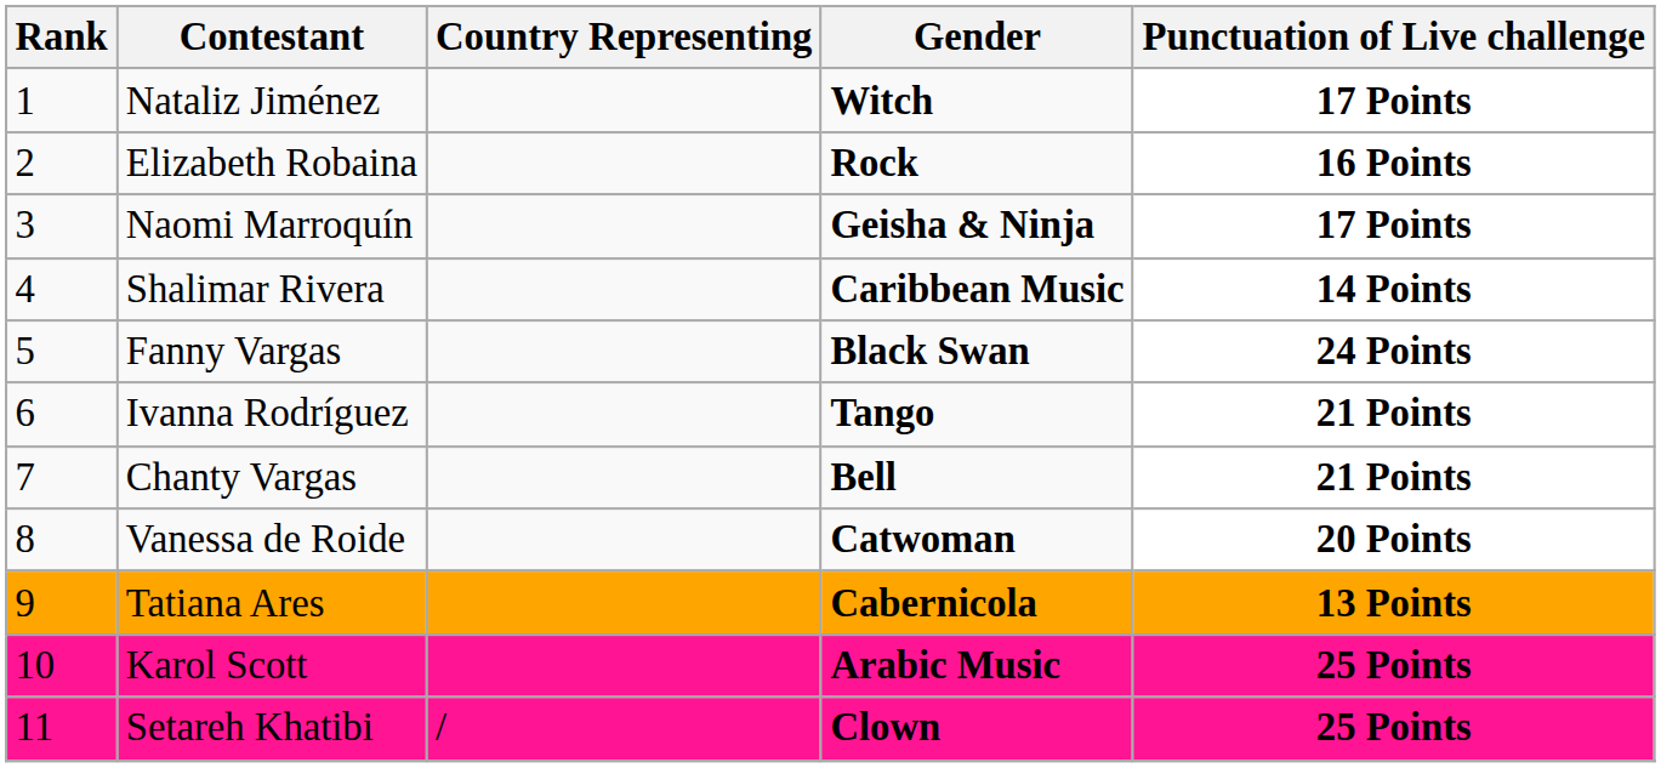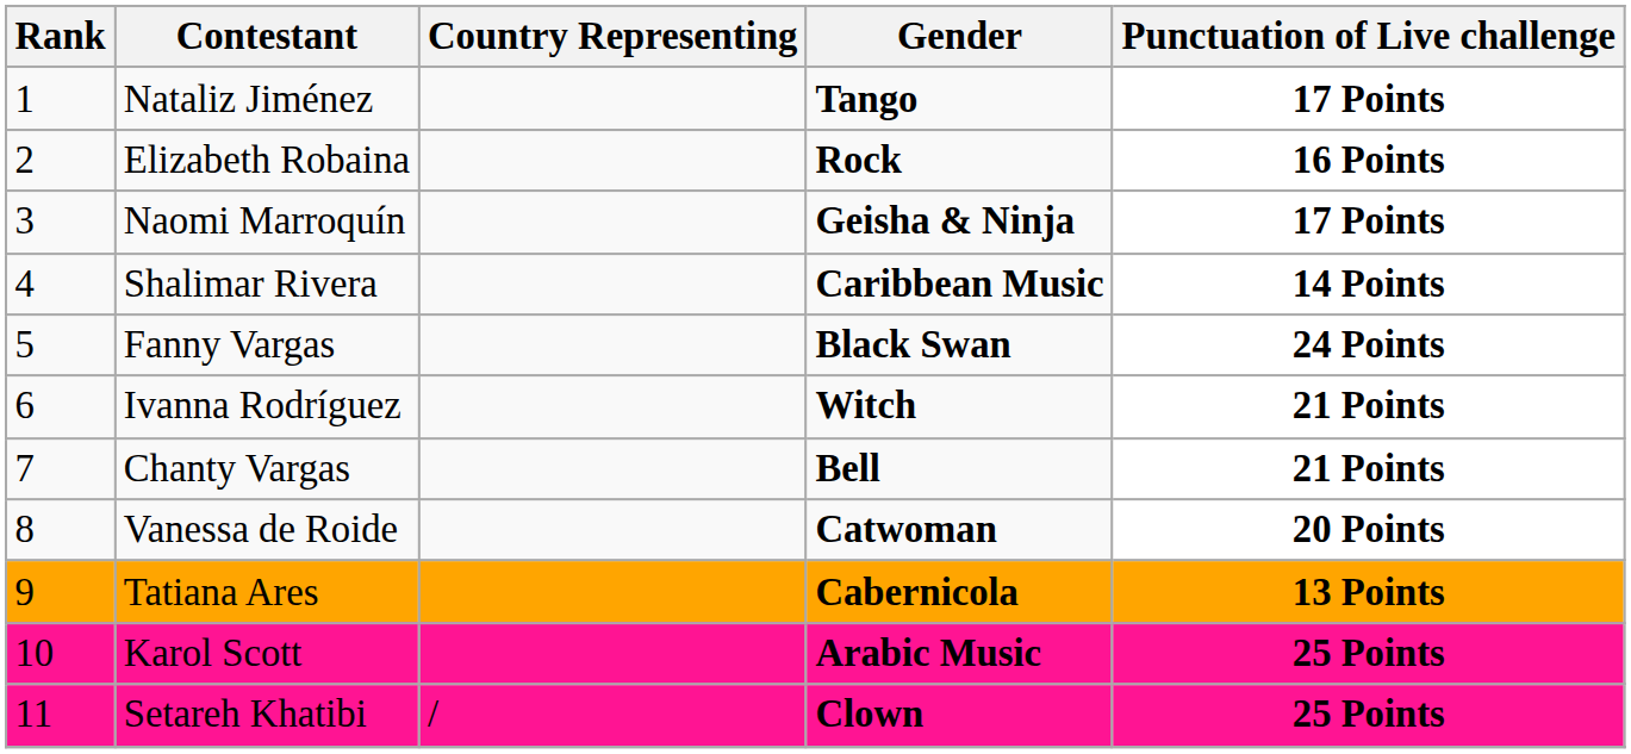Nataliz Jiménez | Gender: Witch -> Tango
Ivanna Rodríguez | Gender: Tango -> Witch
